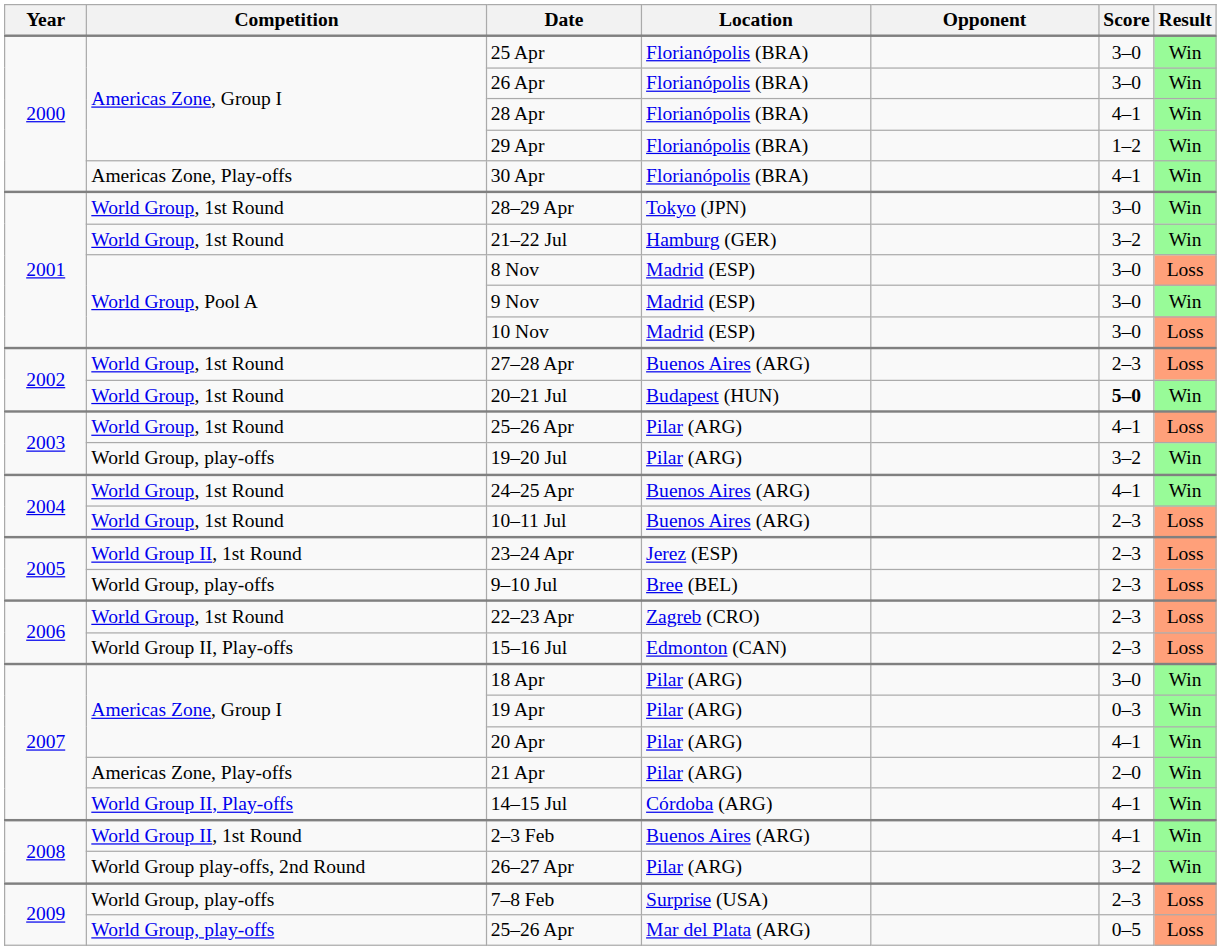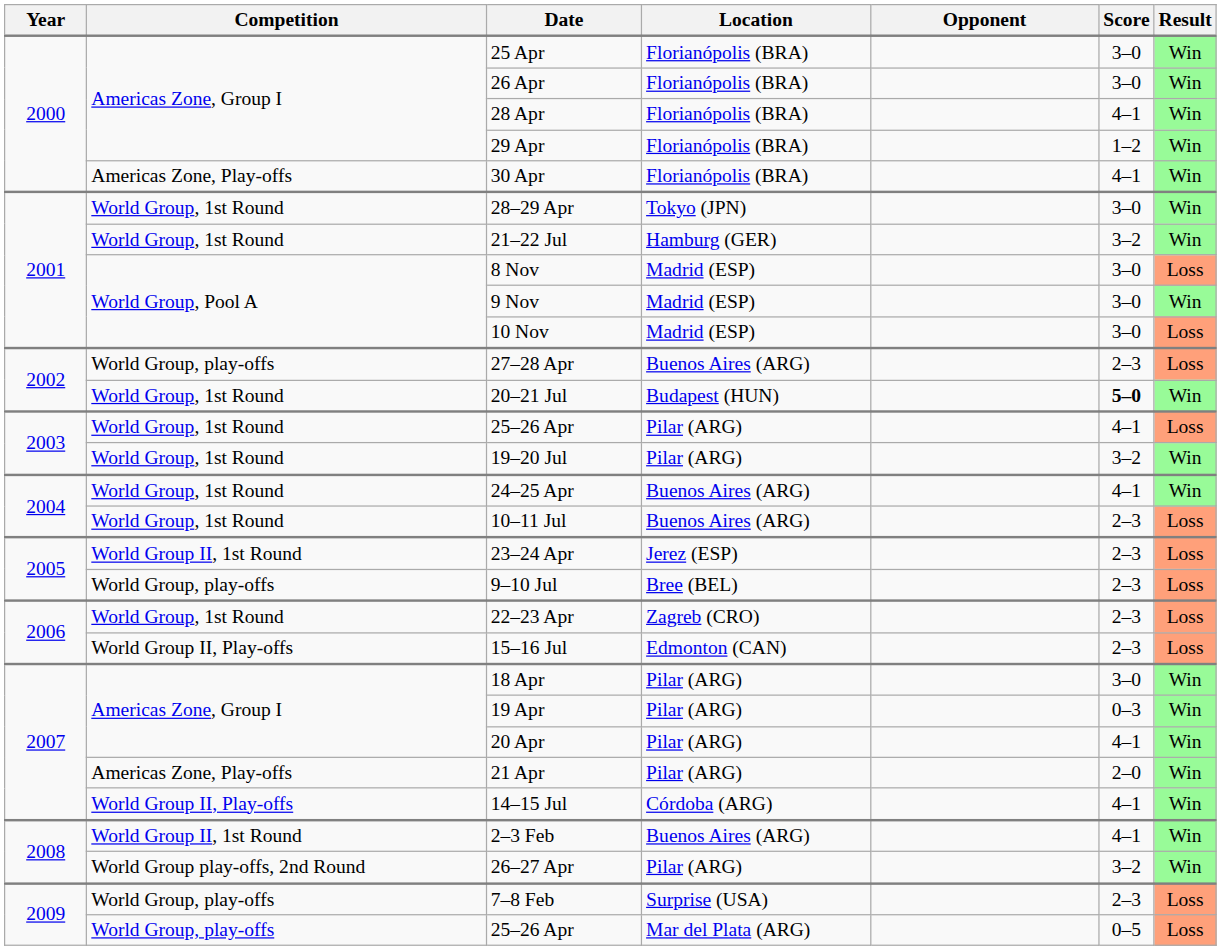27–28 Apr | Competition: World Group, 1st Round -> World Group, play-offs
19–20 Jul | Competition: World Group, play-offs -> World Group, 1st Round
